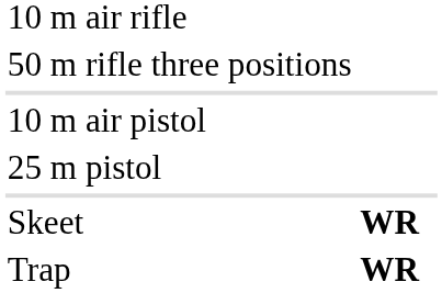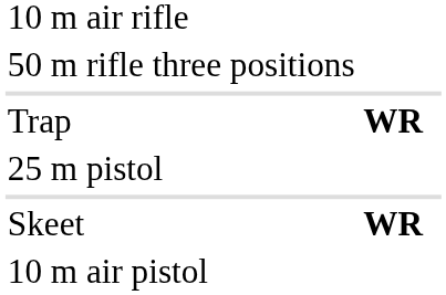rows swapped: 10 m air pistol <-> Trap
